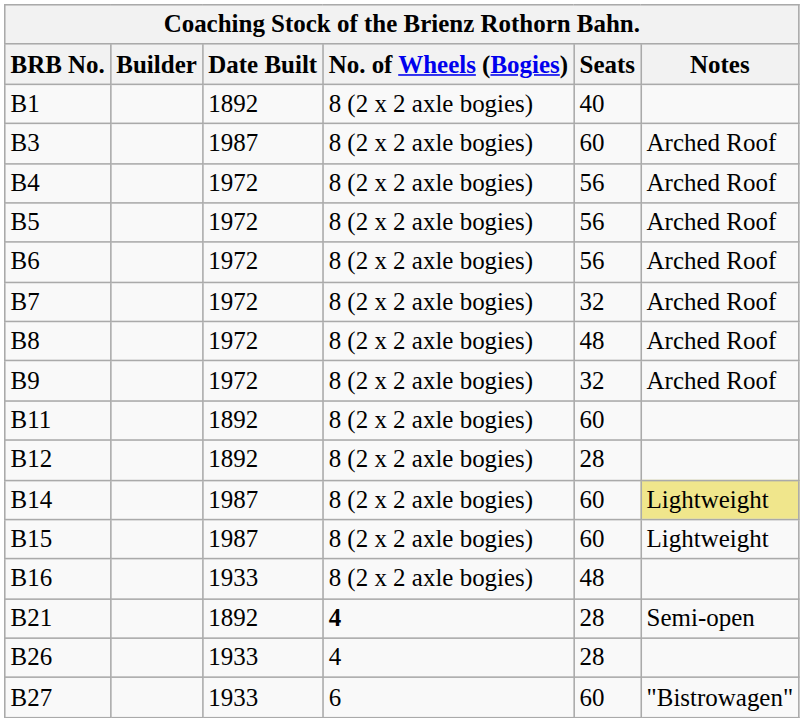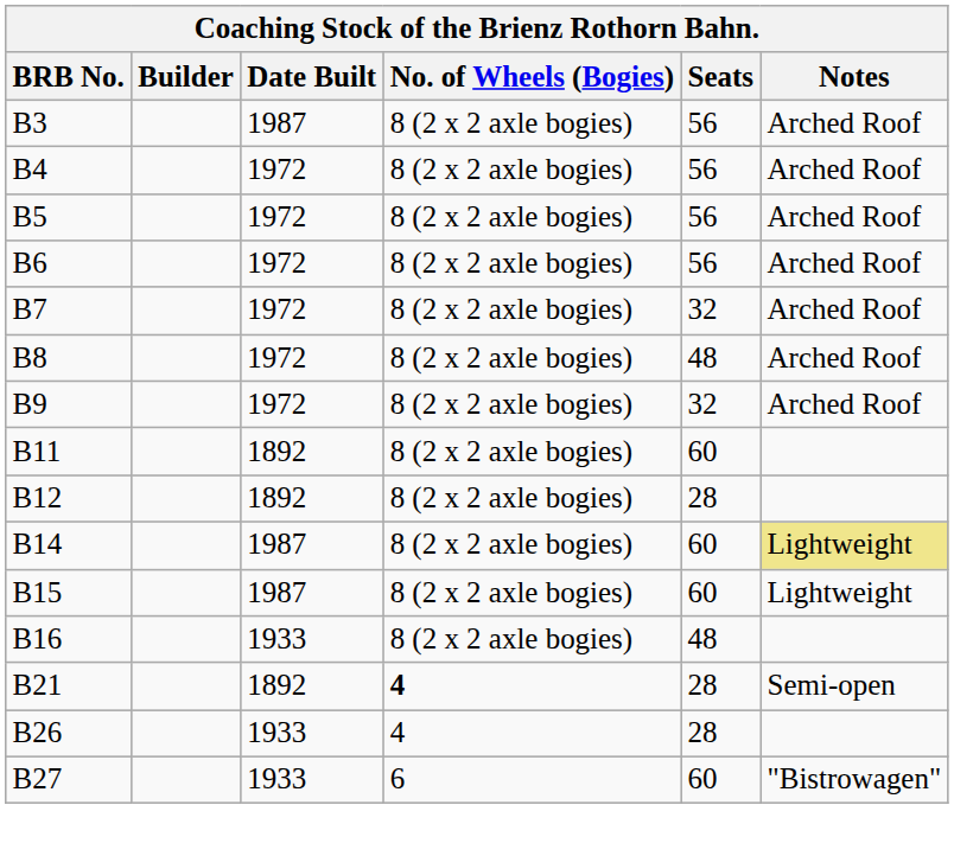- row: B1 | 1892 | 8 (2 x 2 axle bogies) | 40
B3 | Seats: 60 -> 56
